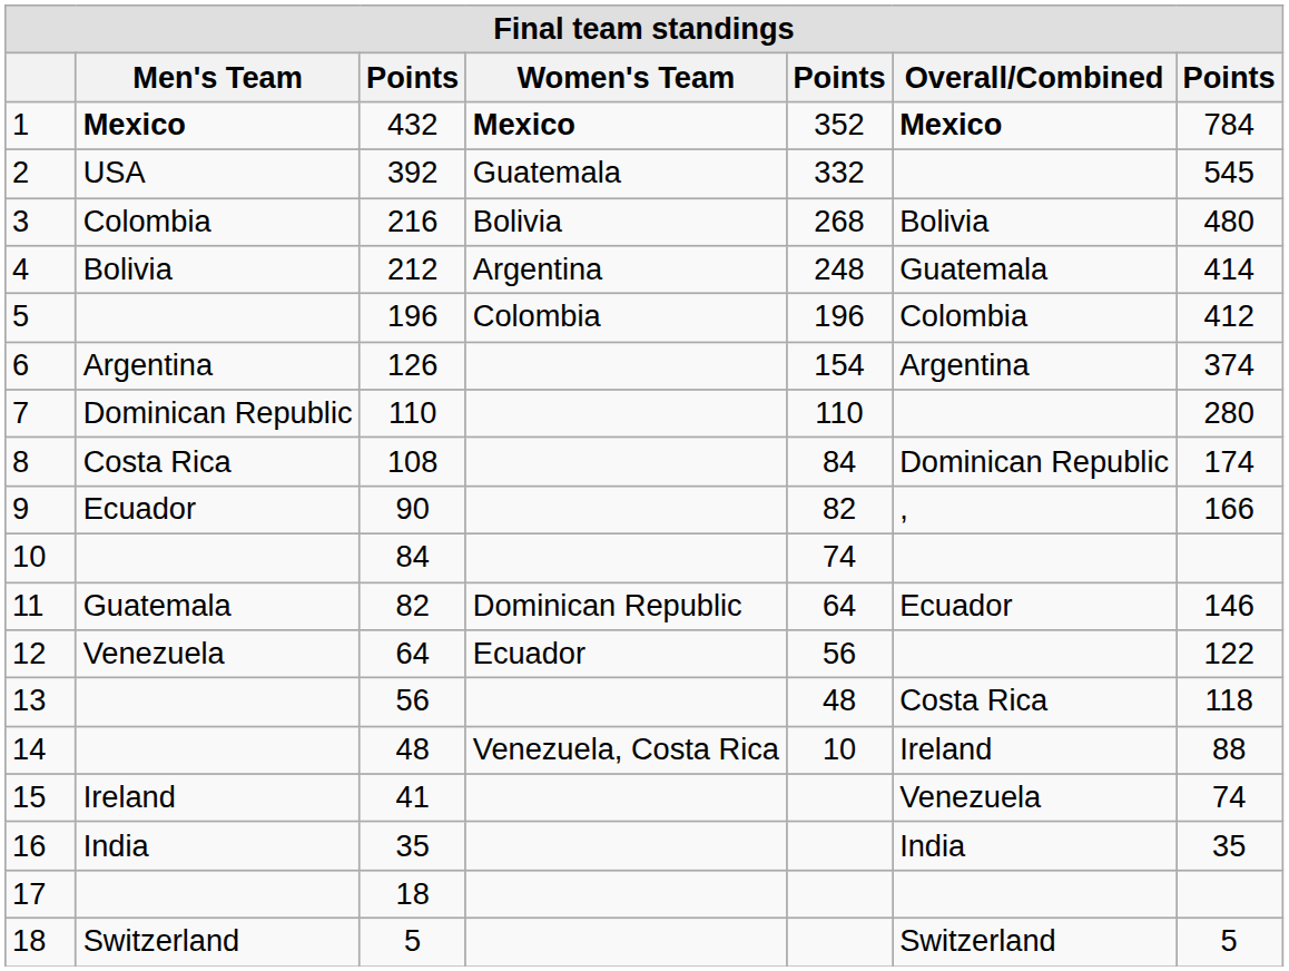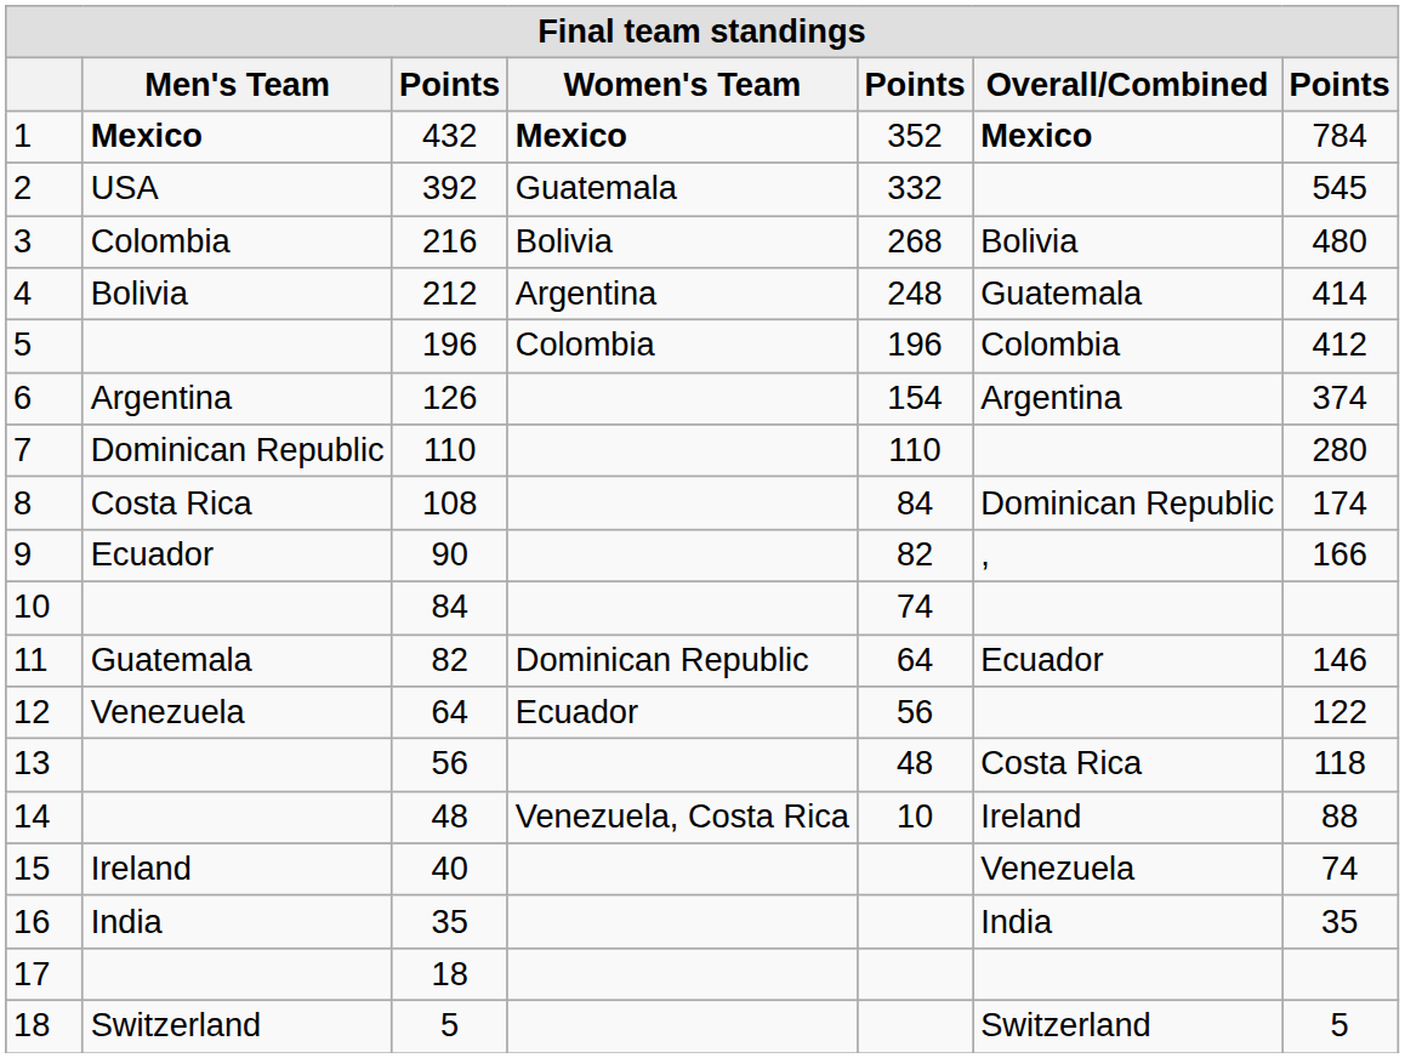15 | column 3: 41 -> 40
